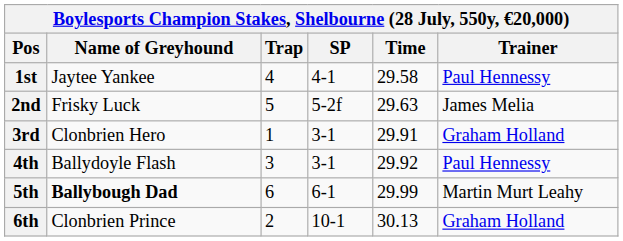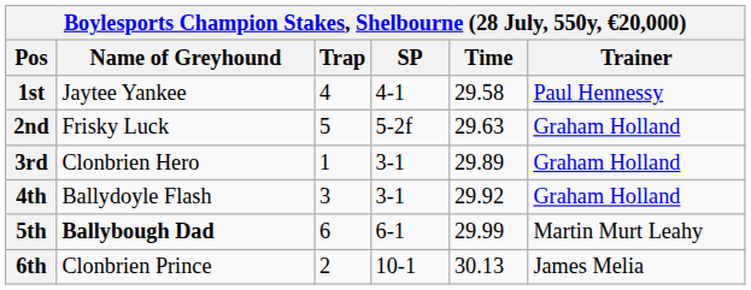2nd | Trainer: James Melia -> Graham Holland
3rd | Time: 29.91 -> 29.89
4th | Trainer: Paul Hennessy -> Graham Holland
6th | Trainer: Graham Holland -> James Melia
